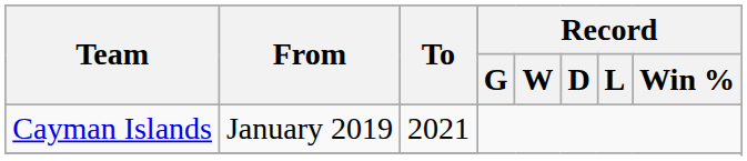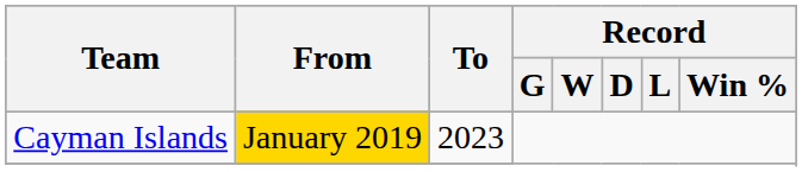Cayman Islands | From: no background -> gold background
Cayman Islands | To: 2021 -> 2023
